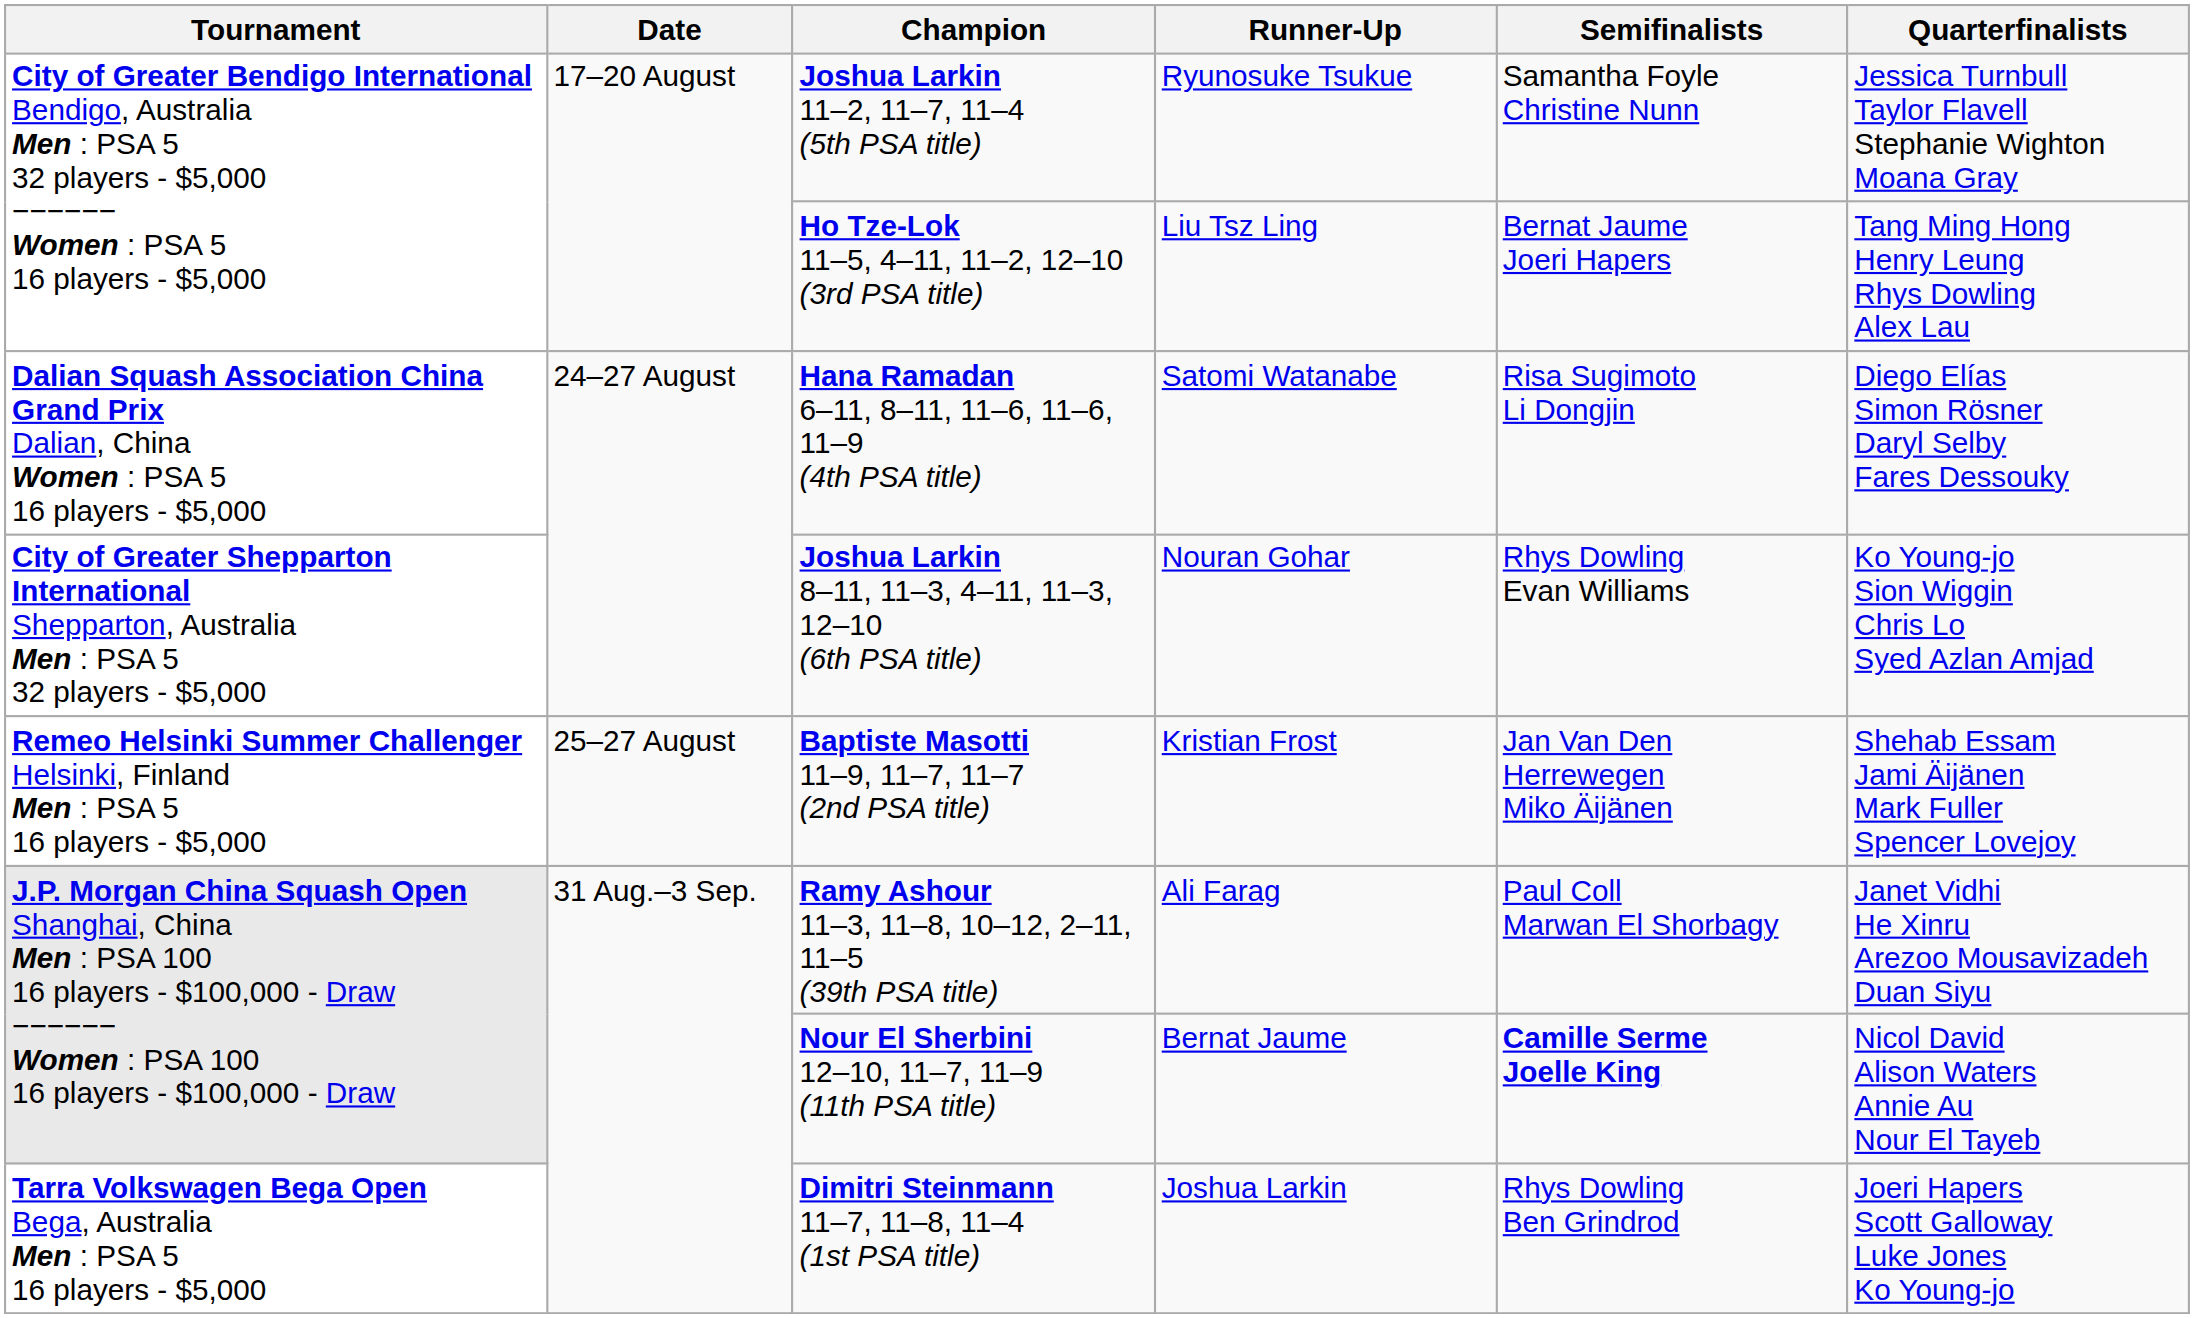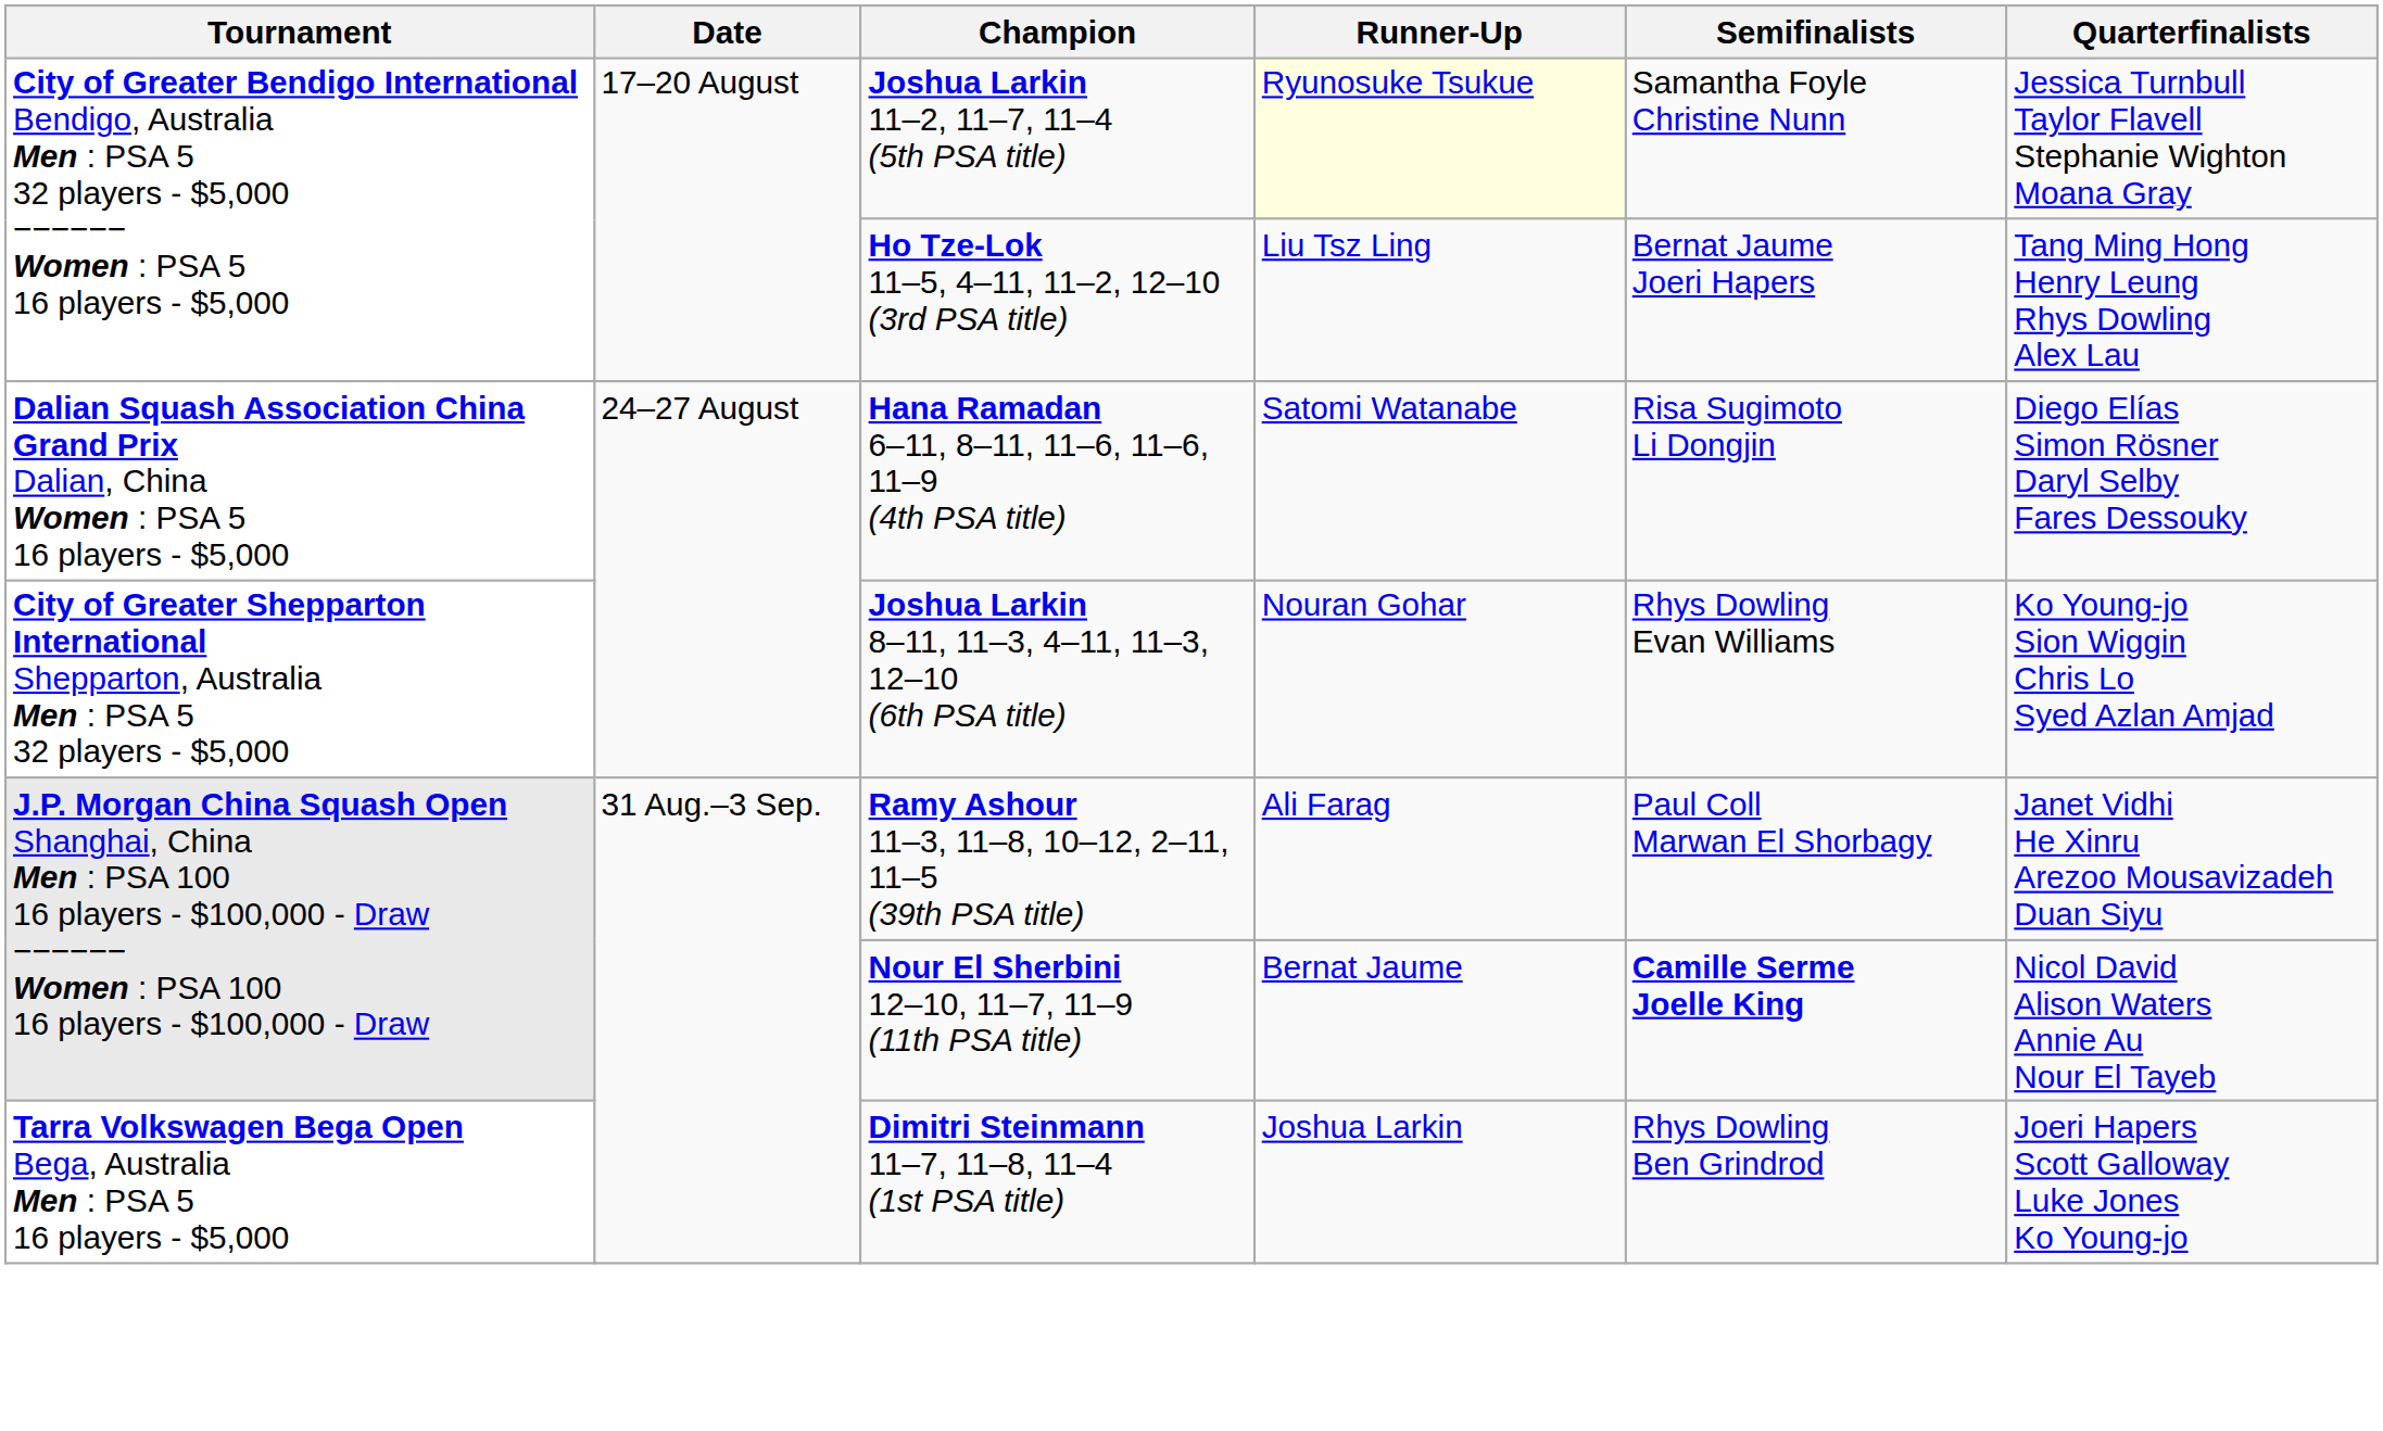Joshua Larkin 11–2, 11–7, 11–4 (5th PSA title) | Runner-Up: no background -> lightyellow background
- row: Remeo Helsinki Summer Challenger Helsinki, Finland Men : PSA 5 16 players - $5,000 | 25–27 August | Baptiste Masotti 11–9, 11–7, 11–7 (2nd PSA title) | Kristian Frost | Jan Van Den Herrewegen Miko Äijänen | Shehab Essam Jami Äijänen Mark Fuller Spencer Lovejoy
